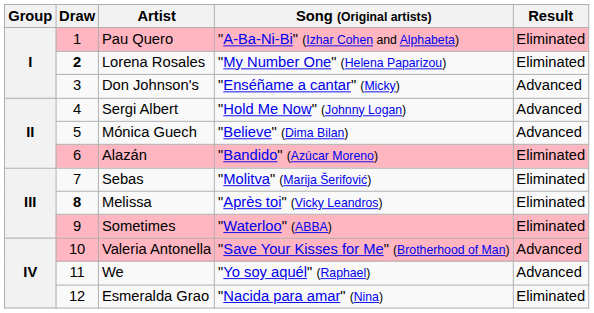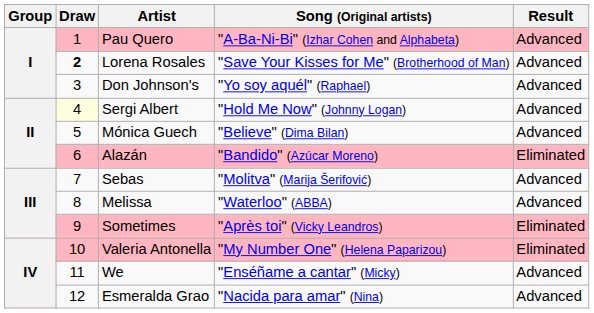Pau Quero | Result: Eliminated -> Advanced
Lorena Rosales | Song (Original artists): "My Number One" (Helena Paparizou) -> "Save Your Kisses for Me" (Brotherhood of Man)
Lorena Rosales | Result: Eliminated -> Advanced
Don Johnson's | Song (Original artists): "Enséñame a cantar" (Micky) -> "Yo soy aquél" (Raphael)
Sergi Albert | Draw: no background -> lightyellow background
Sebas | Result: Eliminated -> Advanced
Melissa | Draw: bold -> normal
Melissa | Song (Original artists): "Après toi" (Vicky Leandros) -> "Waterloo" (ABBA)
Melissa | Result: Eliminated -> Advanced
Sometimes | Song (Original artists): "Waterloo" (ABBA) -> "Après toi" (Vicky Leandros)
Valeria Antonella | Song (Original artists): "Save Your Kisses for Me" (Brotherhood of Man) -> "My Number One" (Helena Paparizou)
Valeria Antonella | Result: Advanced -> Eliminated
We | Song (Original artists): "Yo soy aquél" (Raphael) -> "Enséñame a cantar" (Micky)
Esmeralda Grao | Result: Eliminated -> Advanced
